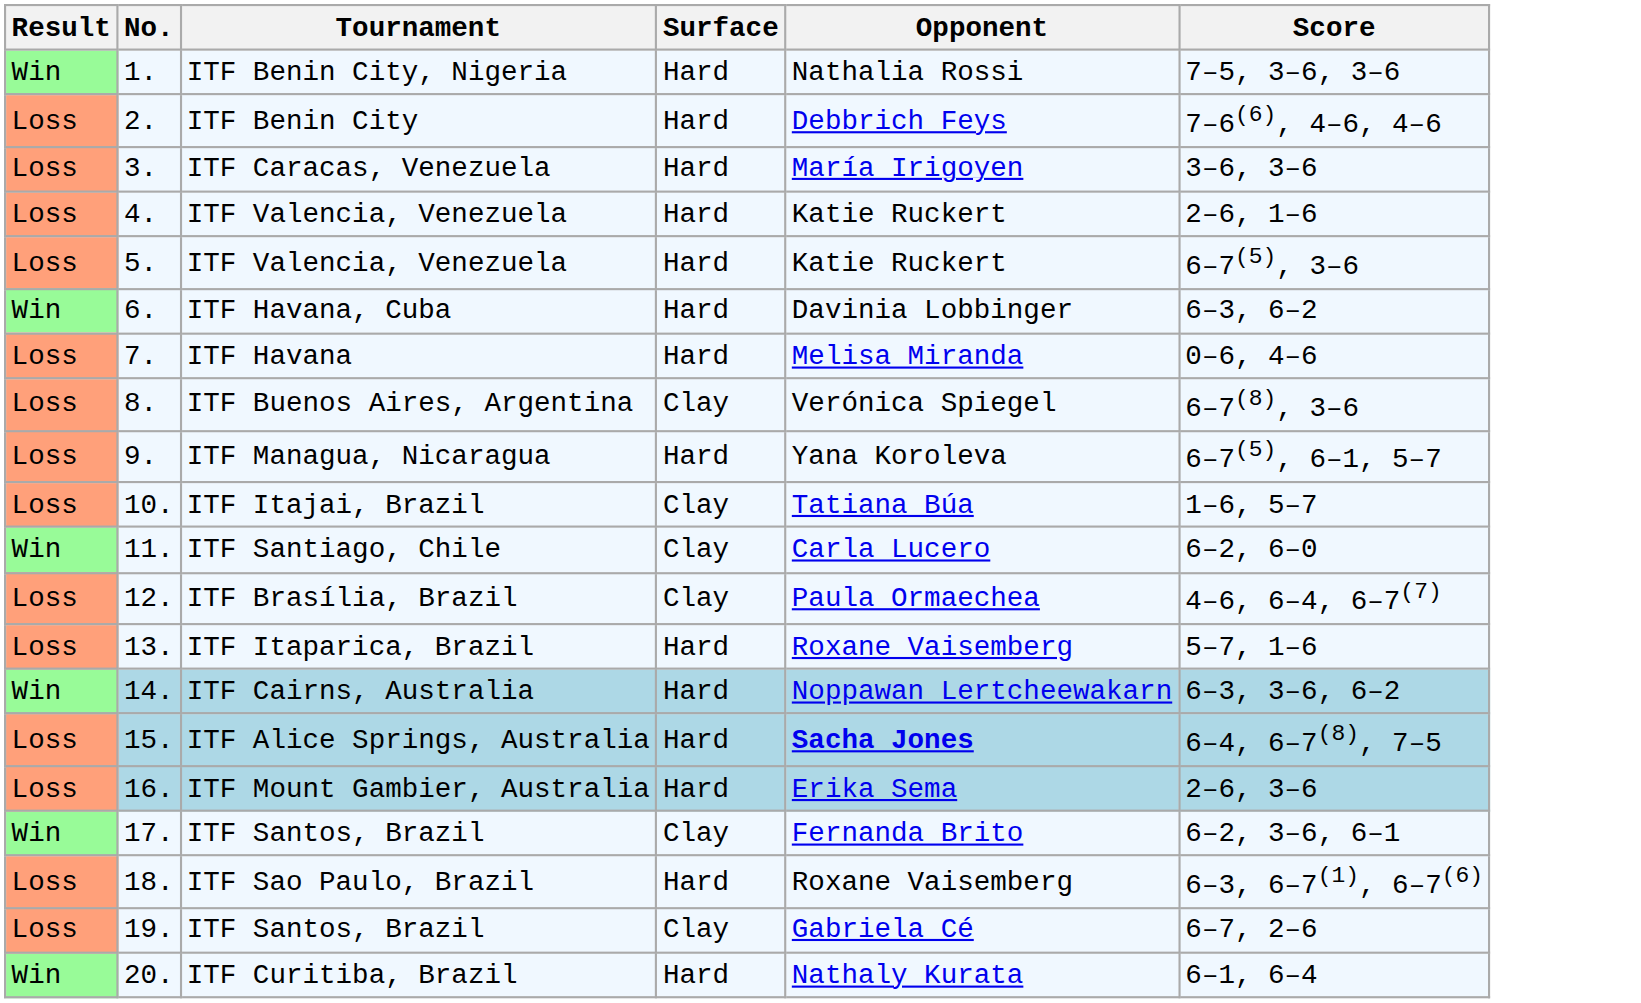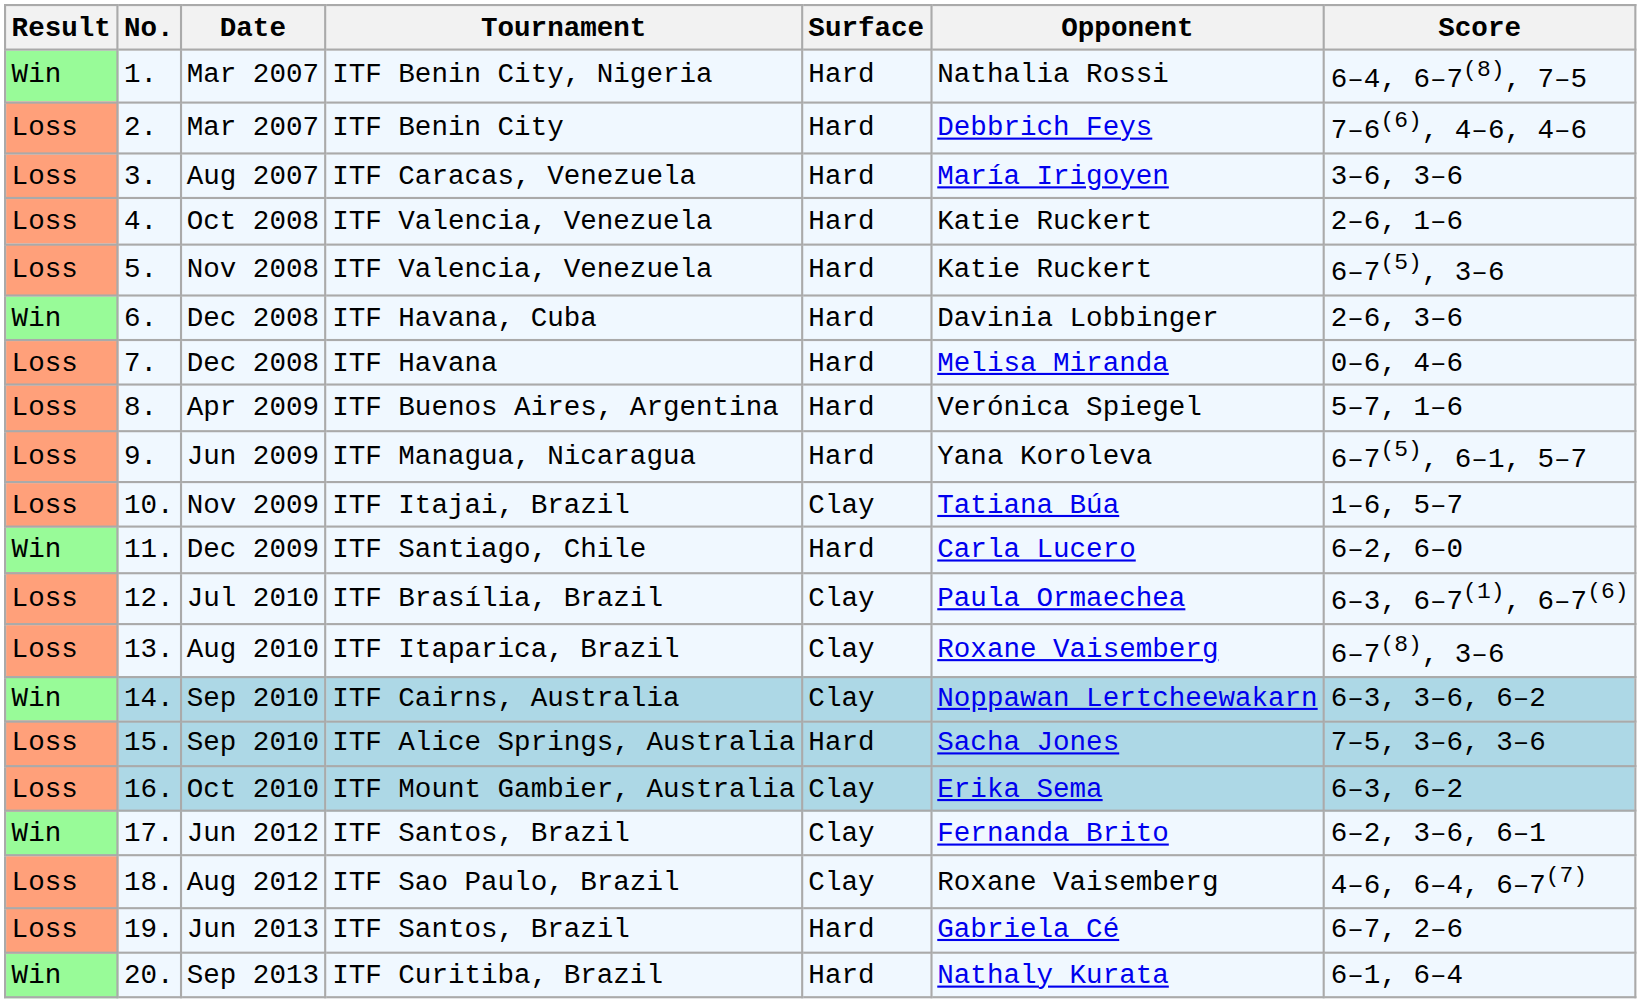+ column: Date | Mar 2007 | Mar 2007 | Aug 2007 | Oct 2008 | Nov 2008 | Dec 2008 | Dec 2008 | Apr 2009 | Jun 2009 | Nov 2009 | Dec 2009 | Jul 2010 | Aug 2010 | Sep 2010 | Sep 2010 | Oct 2010 | Jun 2012 | Aug 2012 | Jun 2013 | Sep 2013
ITF Benin City, Nigeria | Score: 7–5, 3–6, 3–6 -> 6–4, 6–7(8), 7–5
ITF Havana, Cuba | Score: 6–3, 6–2 -> 2–6, 3–6
ITF Buenos Aires, Argentina | Surface: Clay -> Hard
ITF Buenos Aires, Argentina | Score: 6–7(8), 3–6 -> 5–7, 1–6
ITF Santiago, Chile | Surface: Clay -> Hard
ITF Brasília, Brazil | Score: 4–6, 6–4, 6–7(7) -> 6–3, 6–7(1), 6–7(6)
ITF Itaparica, Brazil | Surface: Hard -> Clay
ITF Itaparica, Brazil | Score: 5–7, 1–6 -> 6–7(8), 3–6
ITF Cairns, Australia | Surface: Hard -> Clay
ITF Alice Springs, Australia | Opponent: bold -> normal
ITF Alice Springs, Australia | Score: 6–4, 6–7(8), 7–5 -> 7–5, 3–6, 3–6
ITF Mount Gambier, Australia | Surface: Hard -> Clay
ITF Mount Gambier, Australia | Score: 2–6, 3–6 -> 6–3, 6–2
ITF Sao Paulo, Brazil | Surface: Hard -> Clay
ITF Sao Paulo, Brazil | Score: 6–3, 6–7(1), 6–7(6) -> 4–6, 6–4, 6–7(7)
19. / ITF Santos, Brazil | Surface: Clay -> Hard
